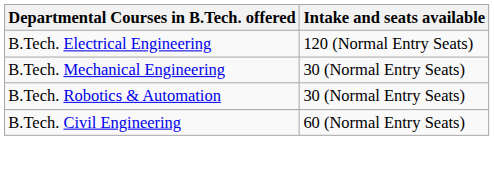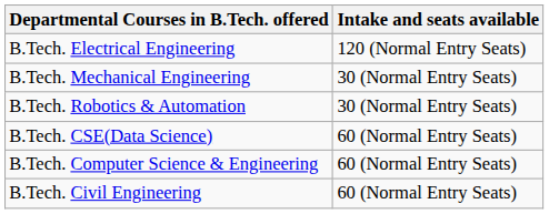+ row: B.Tech. CSE(Data Science) | 60 (Normal Entry Seats)
+ row: B.Tech. Computer Science & Engineering | 60 (Normal Entry Seats)
